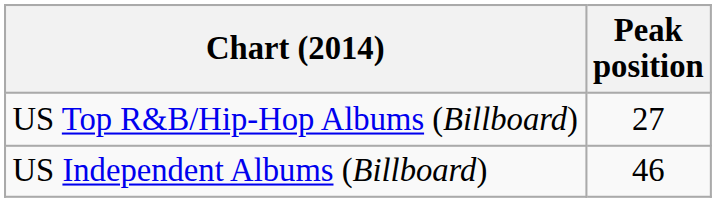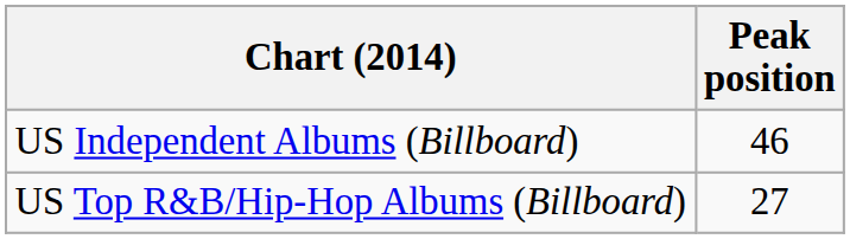rows swapped: US Top R&B/Hip-Hop Albums (Billboard) <-> US Independent Albums (Billboard)
